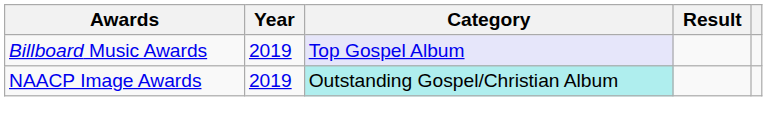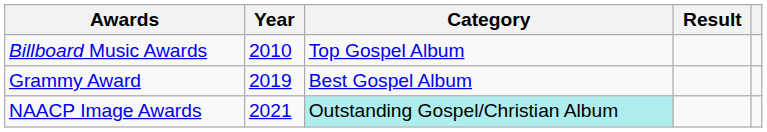Billboard Music Awards | Year: 2019 -> 2010
Billboard Music Awards | Category: lavender background -> no background
+ row: Grammy Award | 2019 | Best Gospel Album
NAACP Image Awards | Year: 2019 -> 2021
